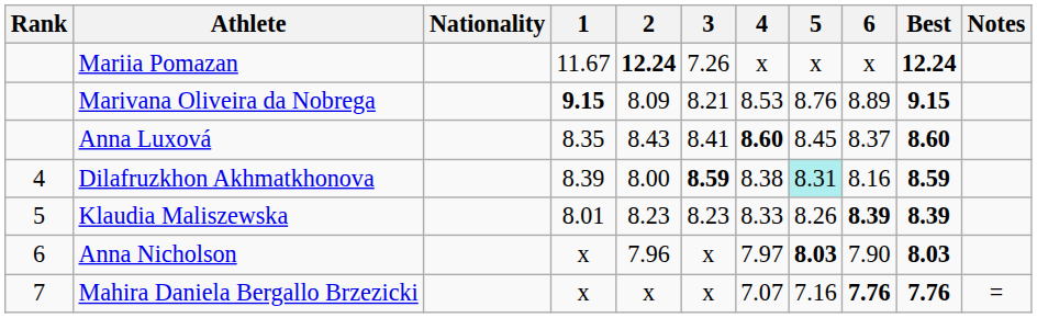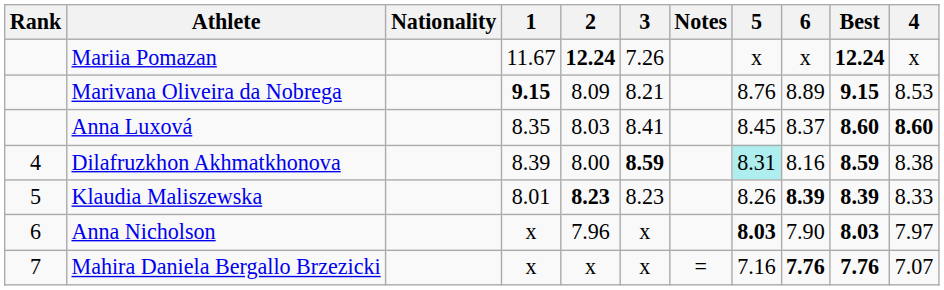columns swapped: 4 <-> Notes
Anna Luxová | 2: 8.43 -> 8.03
Klaudia Maliszewska | 2: normal -> bold
